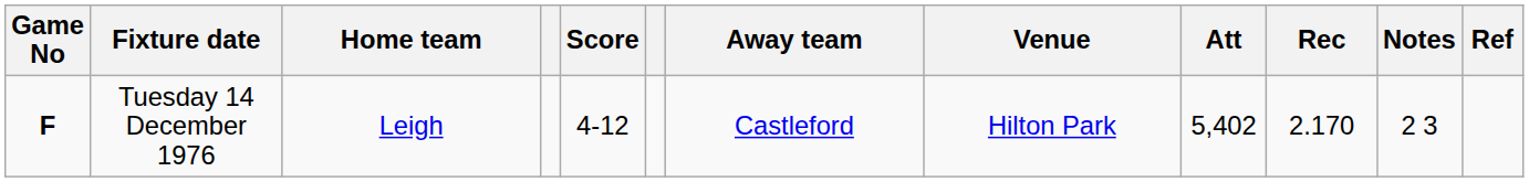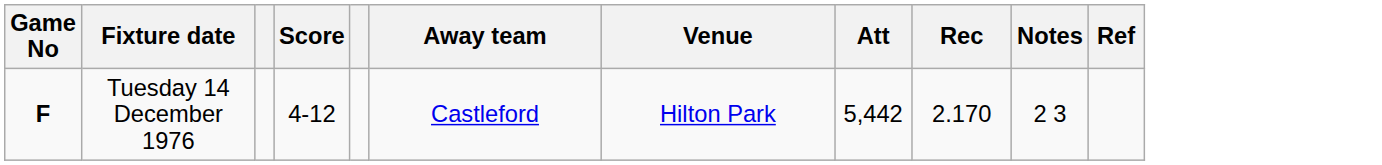- column: Home team | Leigh
Tuesday 14 December 1976 | Att: 5,402 -> 5,442
